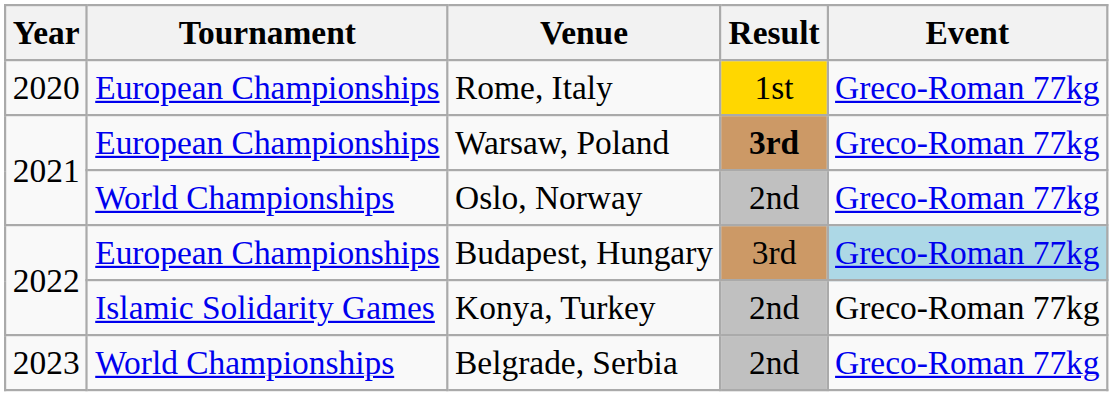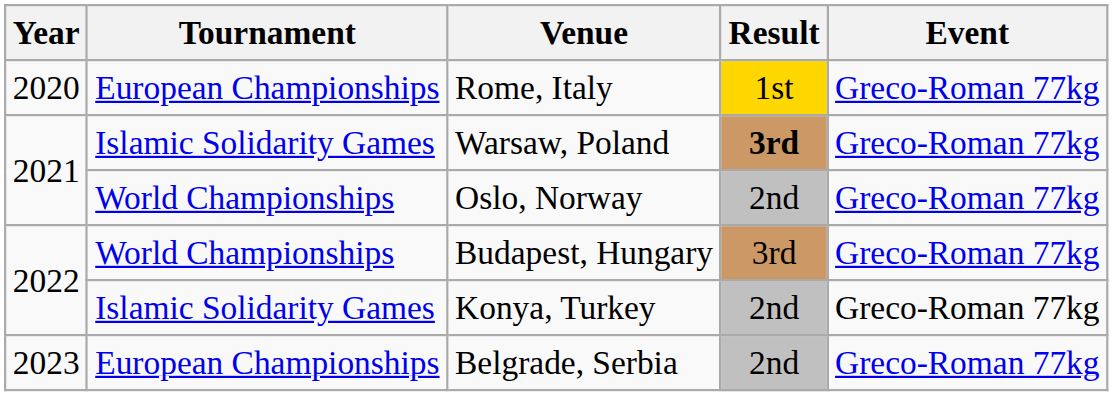Warsaw, Poland | Tournament: European Championships -> Islamic Solidarity Games
Budapest, Hungary | Tournament: European Championships -> World Championships
Budapest, Hungary | Event: lightblue background -> no background
Belgrade, Serbia | Tournament: World Championships -> European Championships
